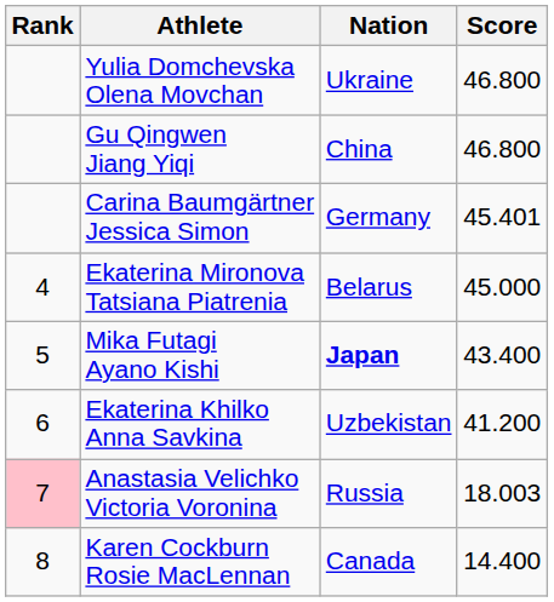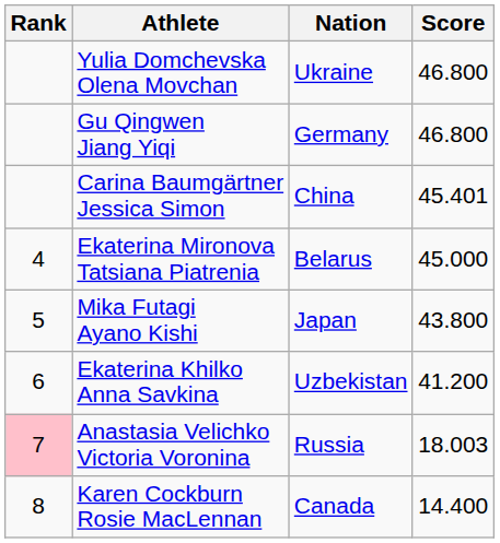Gu Qingwen Jiang Yiqi | Nation: China -> Germany
Carina Baumgärtner Jessica Simon | Nation: Germany -> China
Mika Futagi Ayano Kishi | Nation: bold -> normal
Mika Futagi Ayano Kishi | Score: 43.400 -> 43.800
